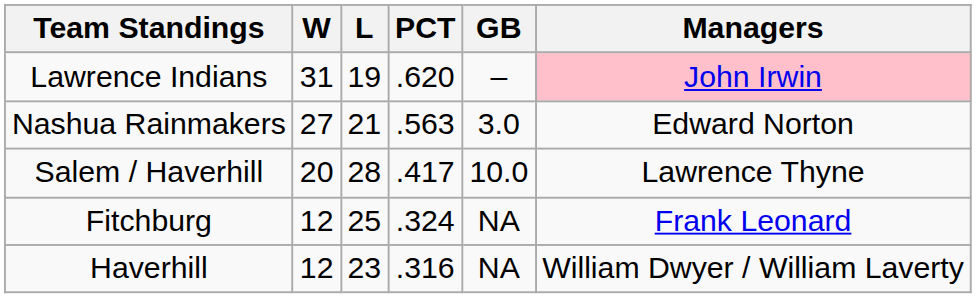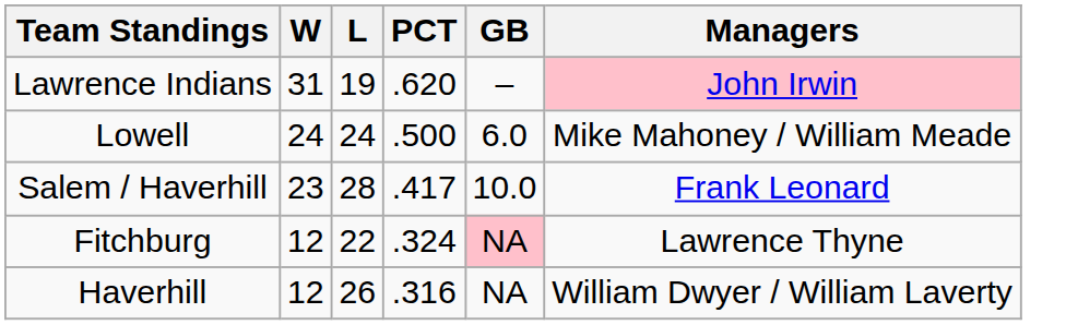- row: Nashua Rainmakers | 27 | 21 | .563 | 3.0 | Edward Norton
+ row: Lowell | 24 | 24 | .500 | 6.0 | Mike Mahoney / William Meade
Salem / Haverhill | W: 20 -> 23
Salem / Haverhill | Managers: Lawrence Thyne -> Frank Leonard
Fitchburg | L: 25 -> 22
Fitchburg | GB: no background -> pink background
Fitchburg | Managers: Frank Leonard -> Lawrence Thyne
Haverhill | L: 23 -> 26
